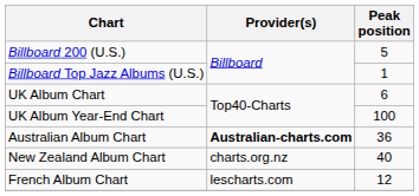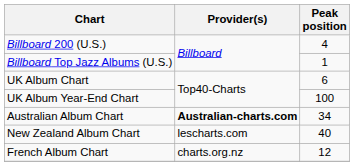Billboard 200 (U.S.) | Peak position: 5 -> 4
Australian Album Chart | Peak position: 36 -> 34
New Zealand Album Chart | Provider(s): charts.org.nz -> lescharts.com
French Album Chart | Provider(s): lescharts.com -> charts.org.nz
